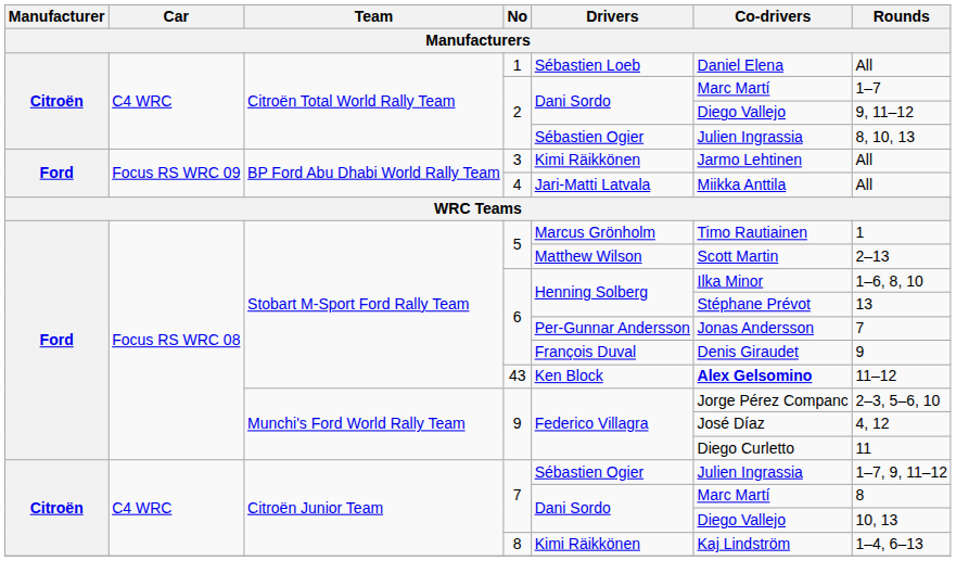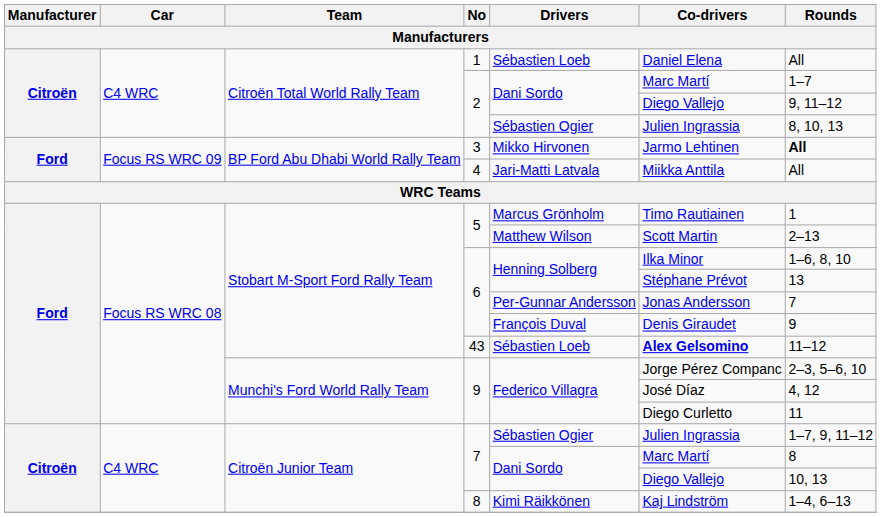3 | Drivers: Kimi Räikkönen -> Mikko Hirvonen
3 | Rounds: normal -> bold
43 | Drivers: Ken Block -> Sébastien Loeb
